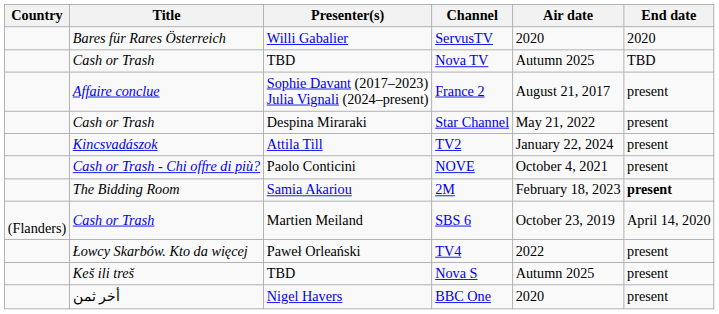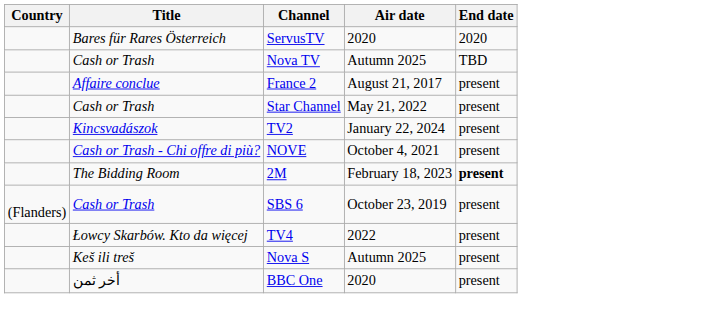- column: Presenter(s) | Willi Gabalier | TBD | Sophie Davant (2017–2023) Julia Vignali (2024–present) | Despina Miraraki | Attila Till | Paolo Conticini | Samia Akariou | Martien Meiland | Paweł Orleański | TBD | Nigel Havers
SBS 6 | End date: April 14, 2020 -> present
